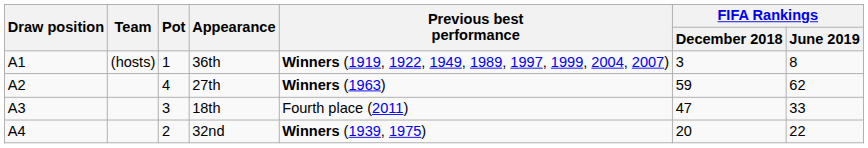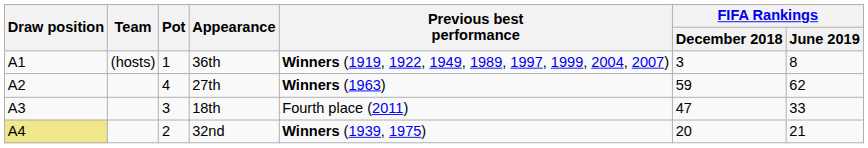32nd | Draw position: no background -> khaki background
32nd | FIFA Rankings / June 2019: 22 -> 21
